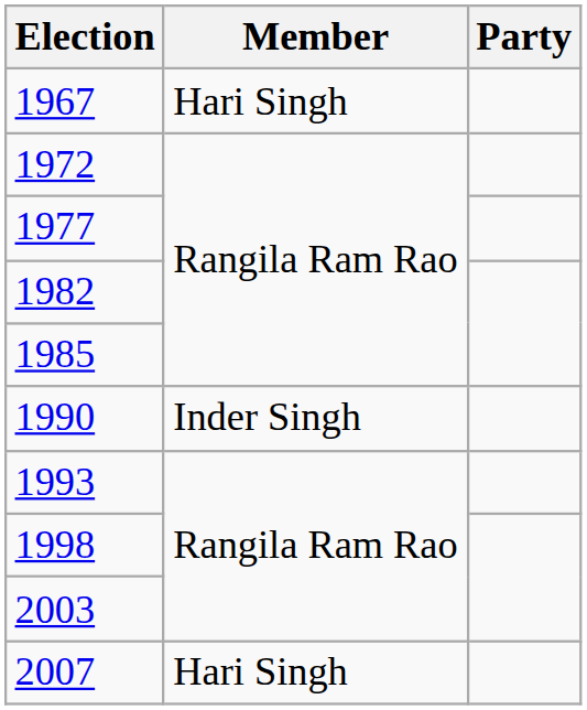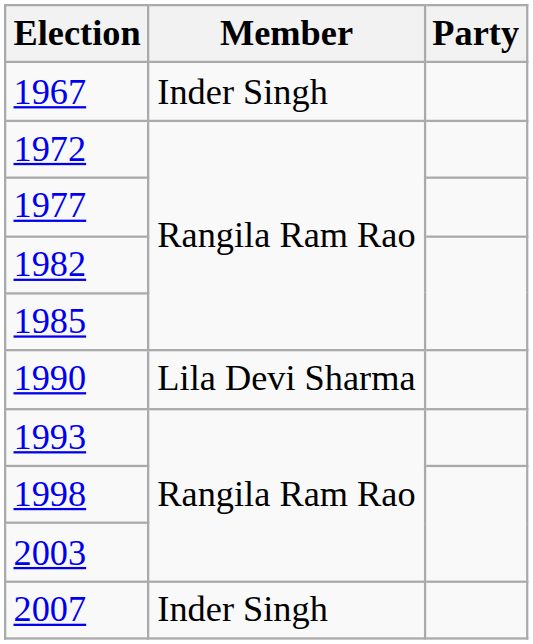1967 | Member: Hari Singh -> Inder Singh
1990 | Member: Inder Singh -> Lila Devi Sharma
2007 | Member: Hari Singh -> Inder Singh
